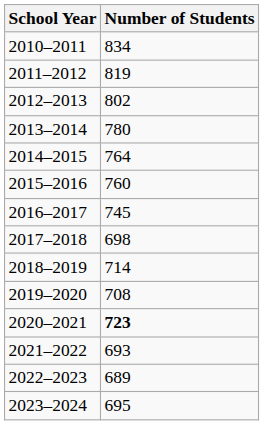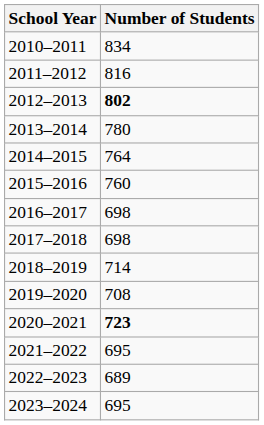2011–2012 | Number of Students: 819 -> 816
2012–2013 | Number of Students: normal -> bold
2016–2017 | Number of Students: 745 -> 698
2021–2022 | Number of Students: 693 -> 695
